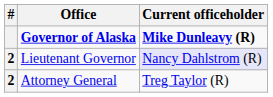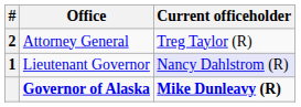rows swapped: Governor of Alaska <-> Attorney General
Lieutenant Governor | #: 2 -> 1
